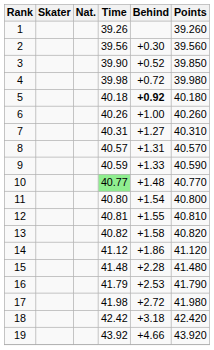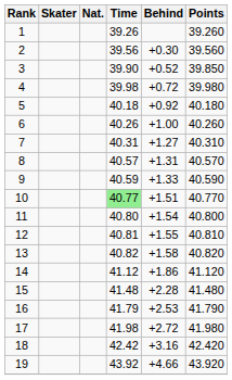5 | Behind: bold -> normal
10 | Behind: +1.48 -> +1.51
18 | Behind: +3.18 -> +3.16
